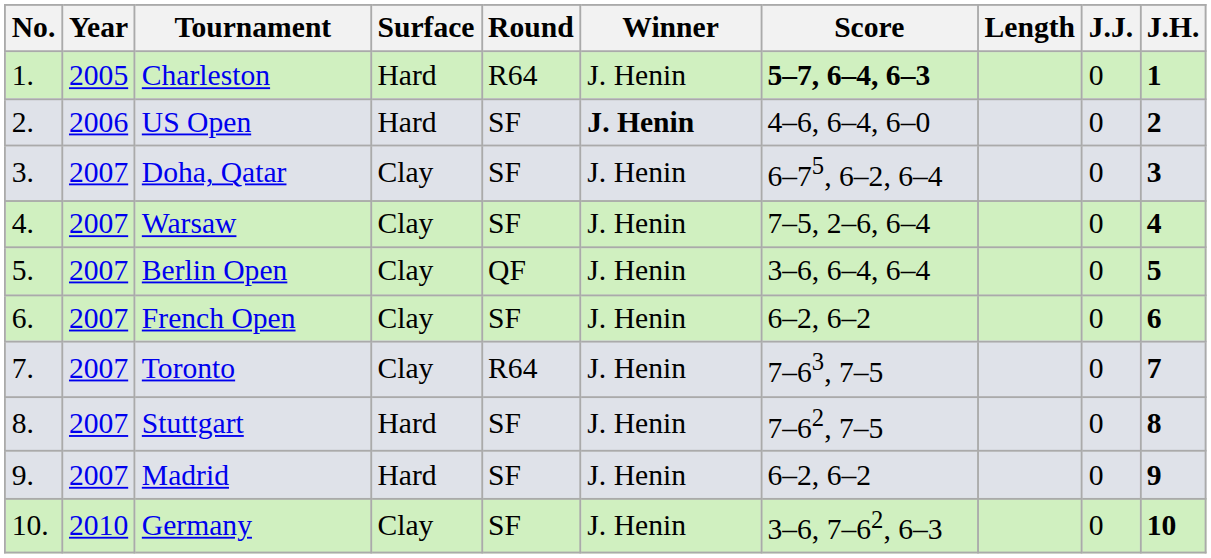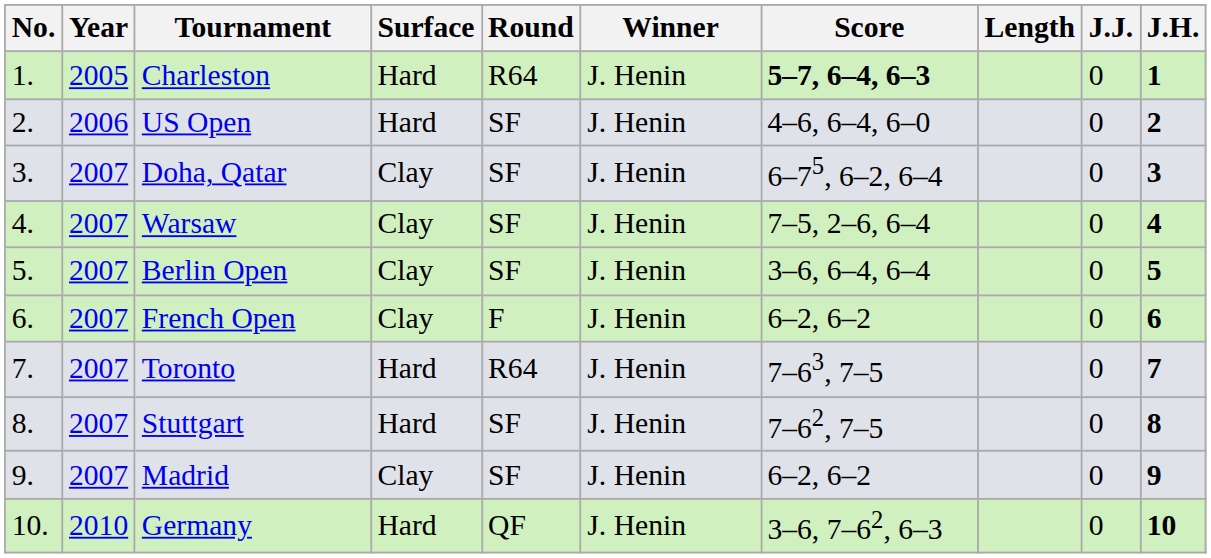US Open | Winner: bold -> normal
Berlin Open | Round: QF -> SF
French Open | Round: SF -> F
Toronto | Surface: Clay -> Hard
Madrid | Surface: Hard -> Clay
Germany | Surface: Clay -> Hard
Germany | Round: SF -> QF
